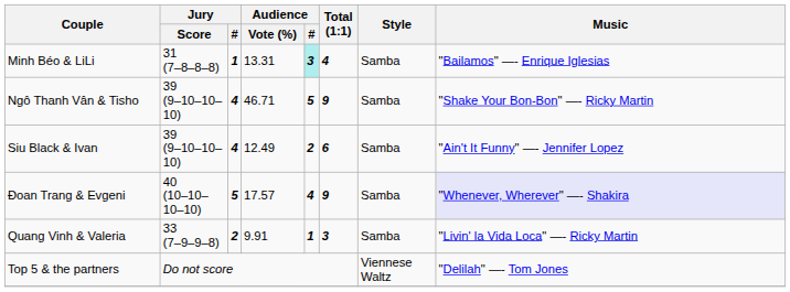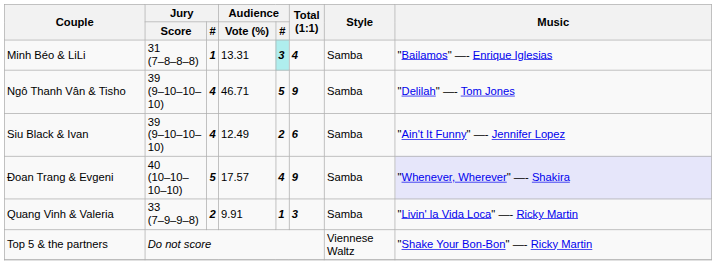Ngô Thanh Vân & Tisho | Music: "Shake Your Bon-Bon" —- Ricky Martin -> "Delilah" —- Tom Jones
Top 5 & the partners | Music: "Delilah" —- Tom Jones -> "Shake Your Bon-Bon" —- Ricky Martin
